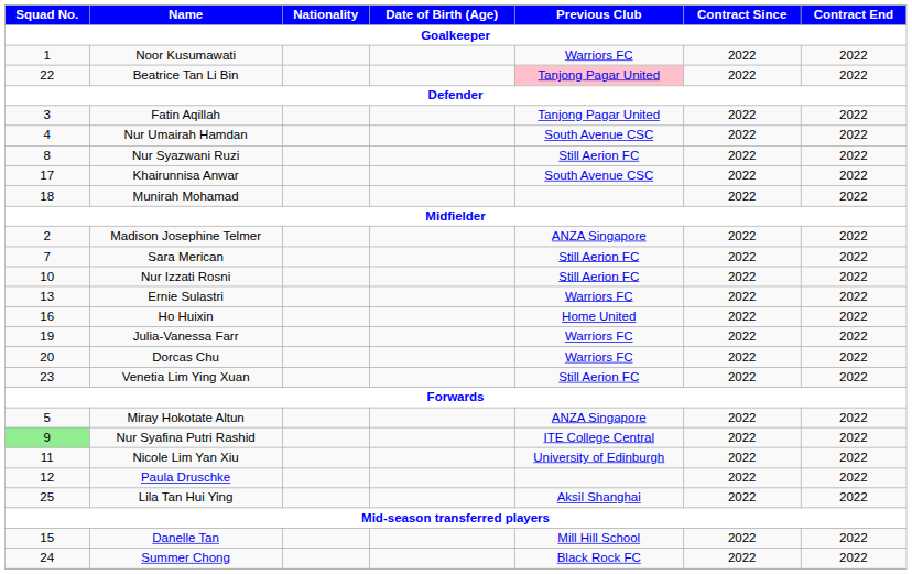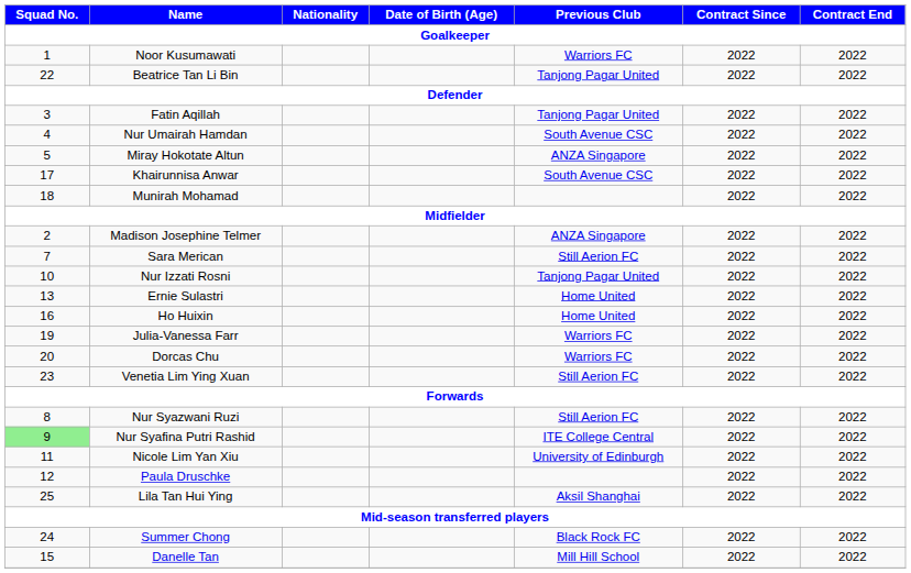Beatrice Tan Li Bin | Previous Club: pink background -> no background
rows swapped: Nur Syazwani Ruzi <-> Miray Hokotate Altun
Nur Izzati Rosni | Previous Club: Still Aerion FC -> Tanjong Pagar United
Ernie Sulastri | Previous Club: Warriors FC -> Home United
rows swapped: Danelle Tan <-> Summer Chong
